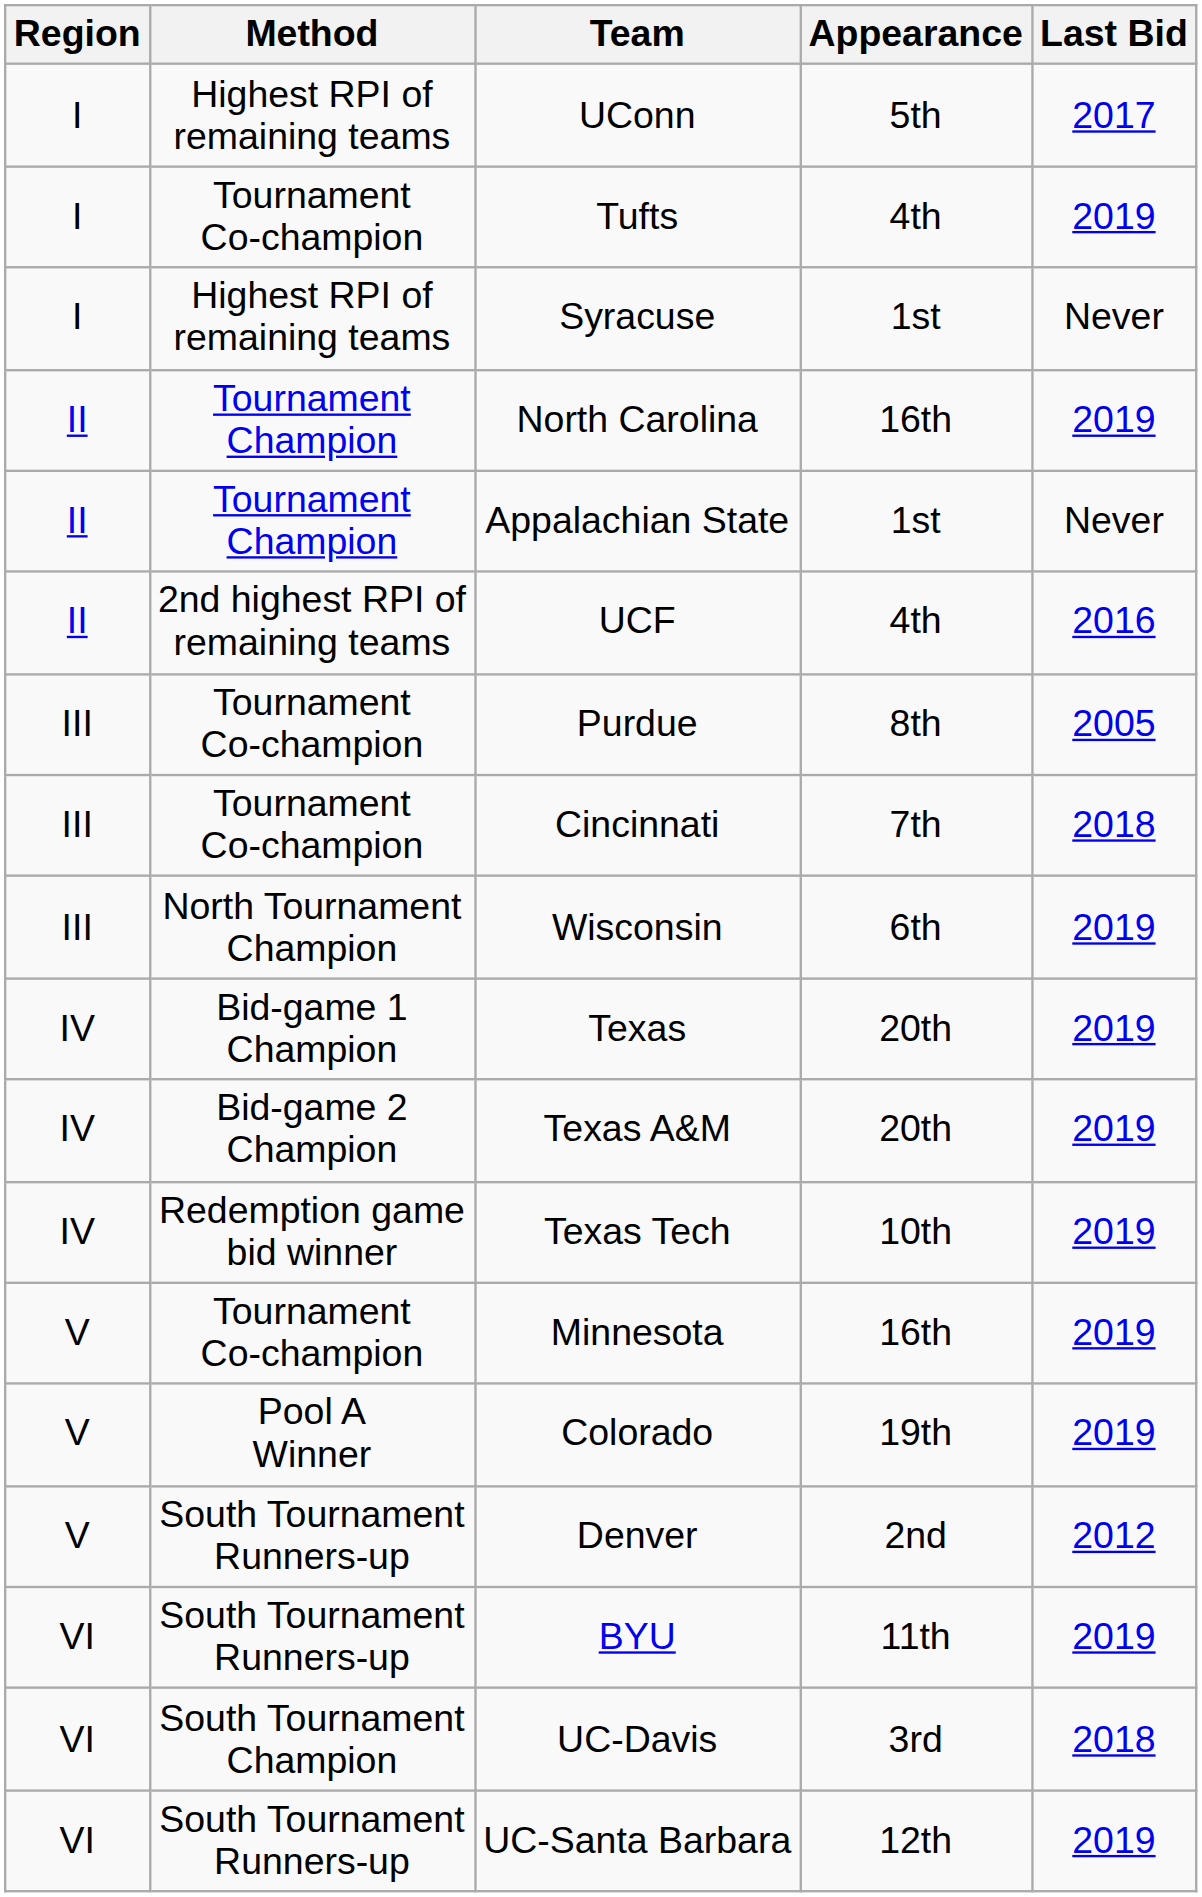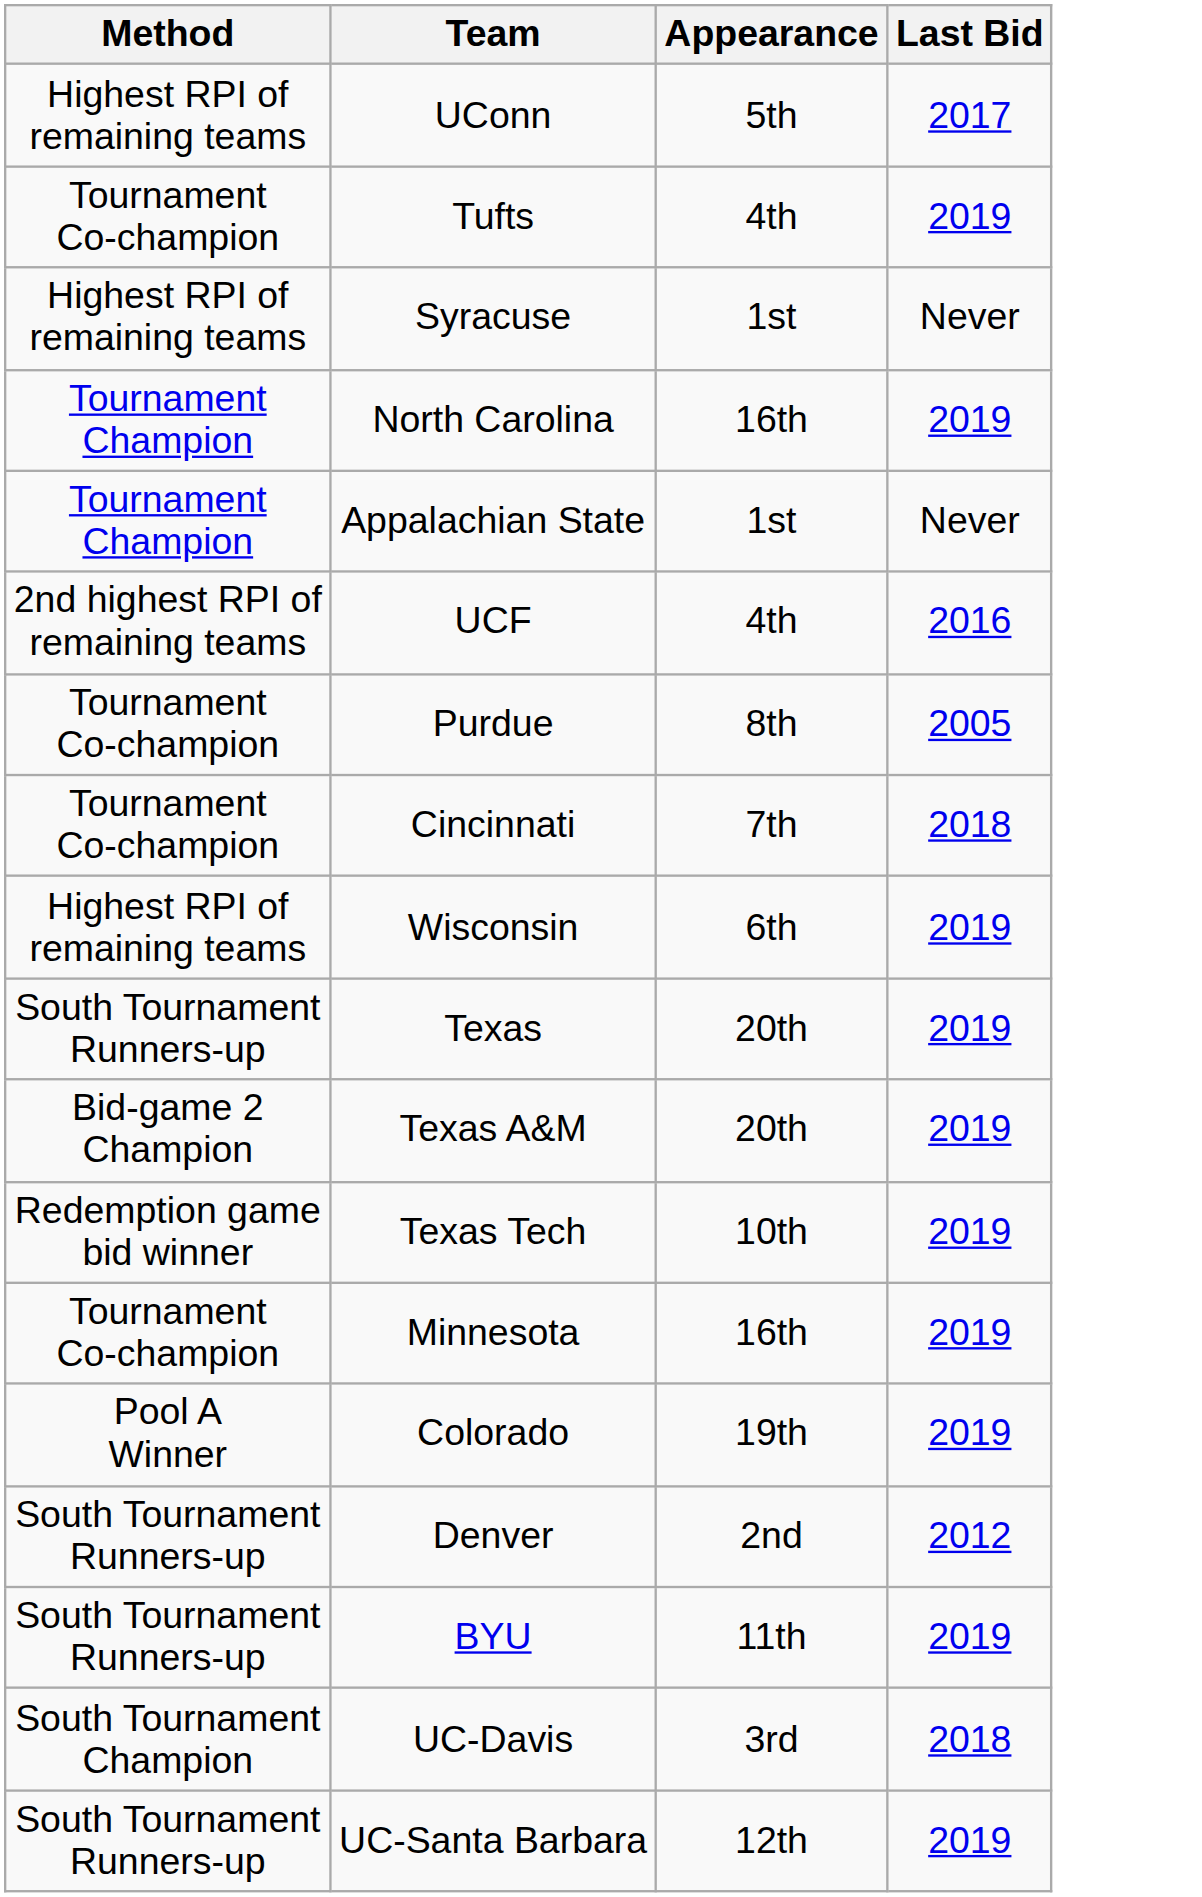- column: Region | I | I | I | II | II | II | III | III | III | IV | IV | IV | V | V | V | VI | VI | VI
Wisconsin | Method: North Tournament Champion -> Highest RPI of remaining teams
Texas | Method: Bid-game 1 Champion -> South Tournament Runners-up
